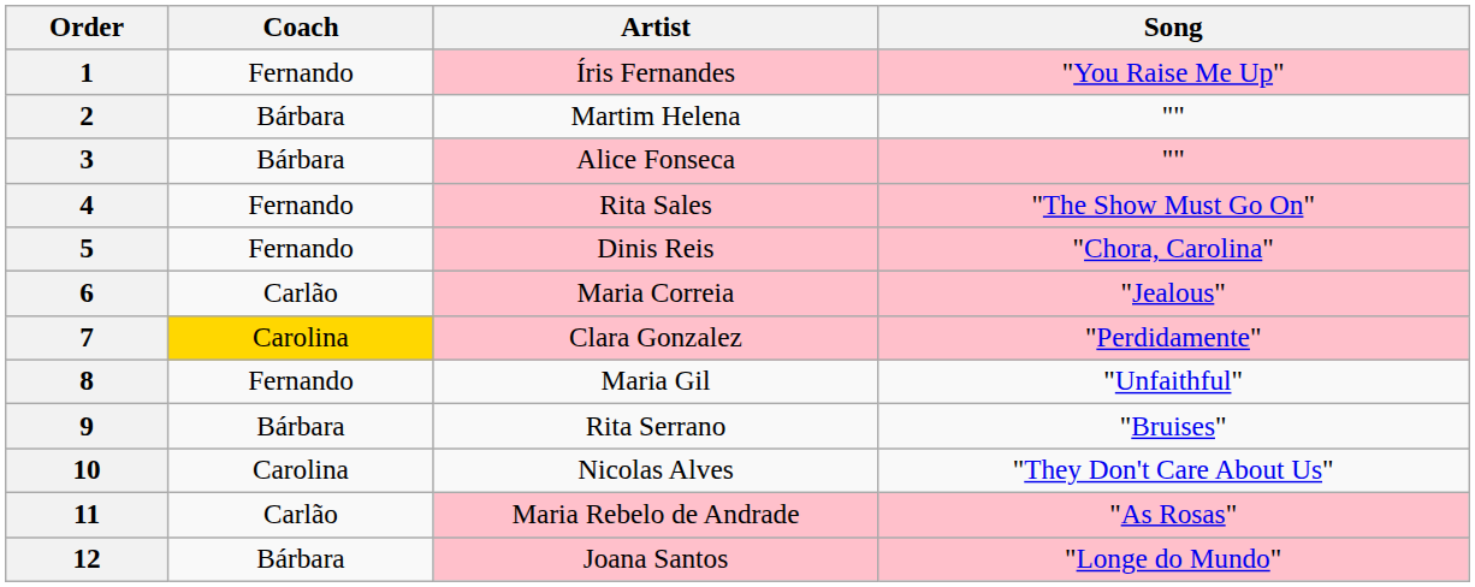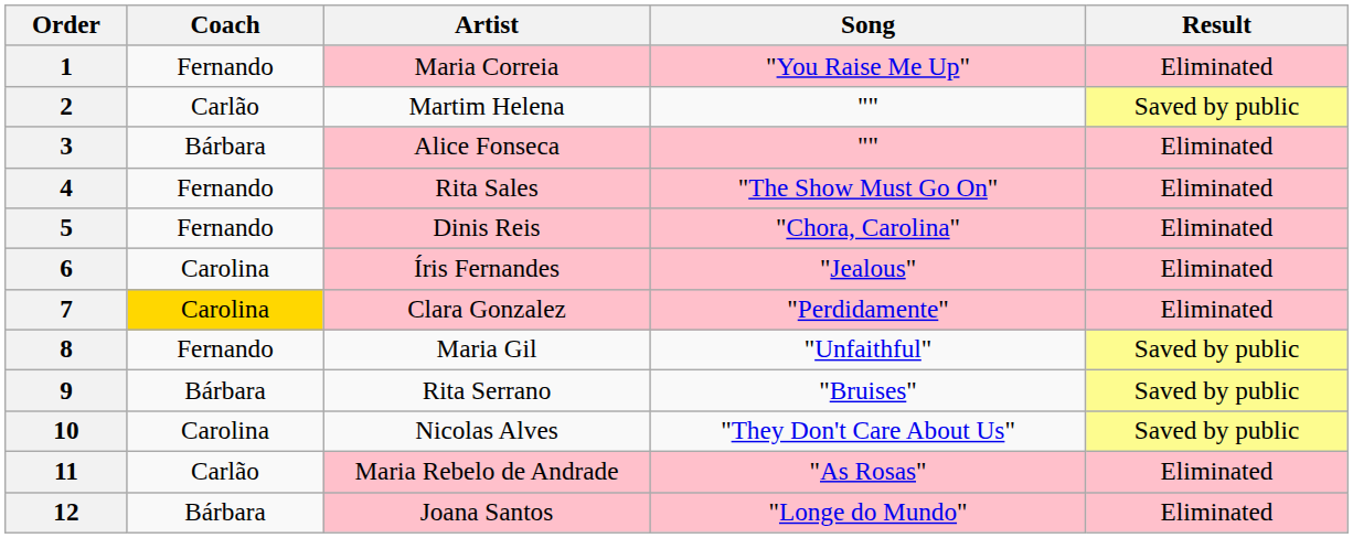+ column: Result | Eliminated | Saved by public | Eliminated | Eliminated | Eliminated | Eliminated | Eliminated | Saved by public | Saved by public | Saved by public | Eliminated | Eliminated
1 | Artist: Íris Fernandes -> Maria Correia
2 | Coach: Bárbara -> Carlão
6 | Coach: Carlão -> Carolina
6 | Artist: Maria Correia -> Íris Fernandes
